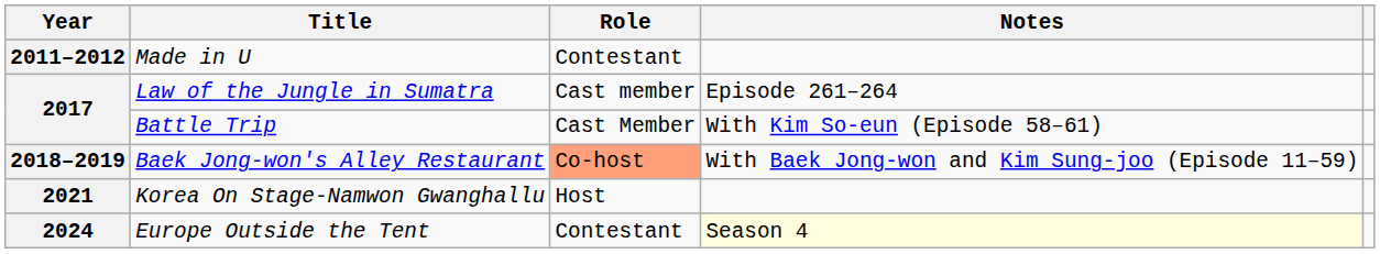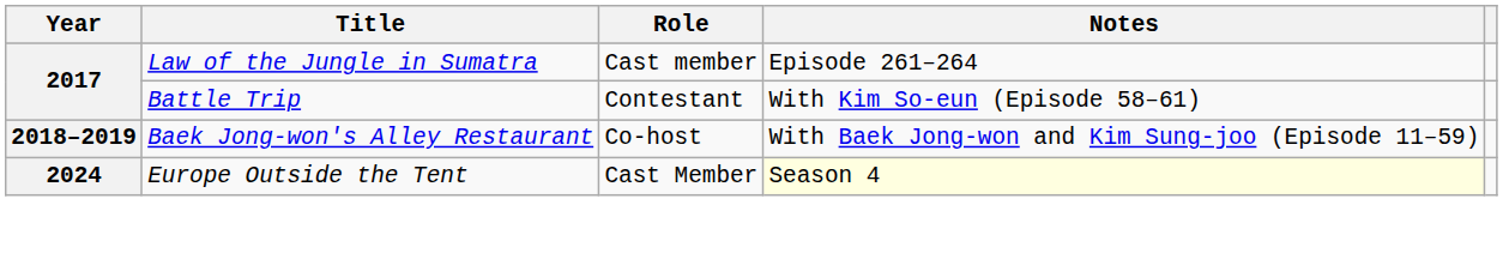- row: 2011–2012 | Made in U | Contestant
Battle Trip | Role: Cast Member -> Contestant
Baek Jong-won's Alley Restaurant | Role: lightsalmon background -> no background
- row: 2021 | Korea On Stage-Namwon Gwanghallu | Host
Europe Outside the Tent | Role: Contestant -> Cast Member
